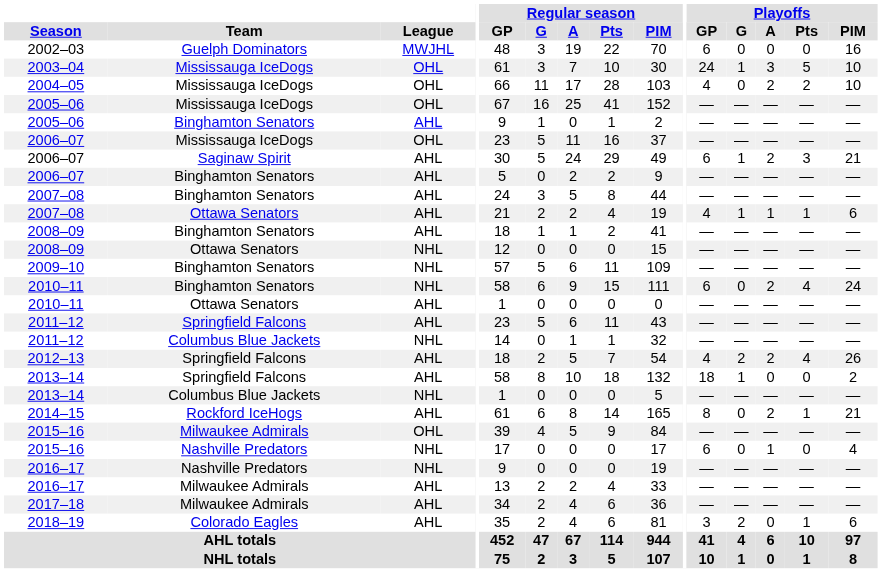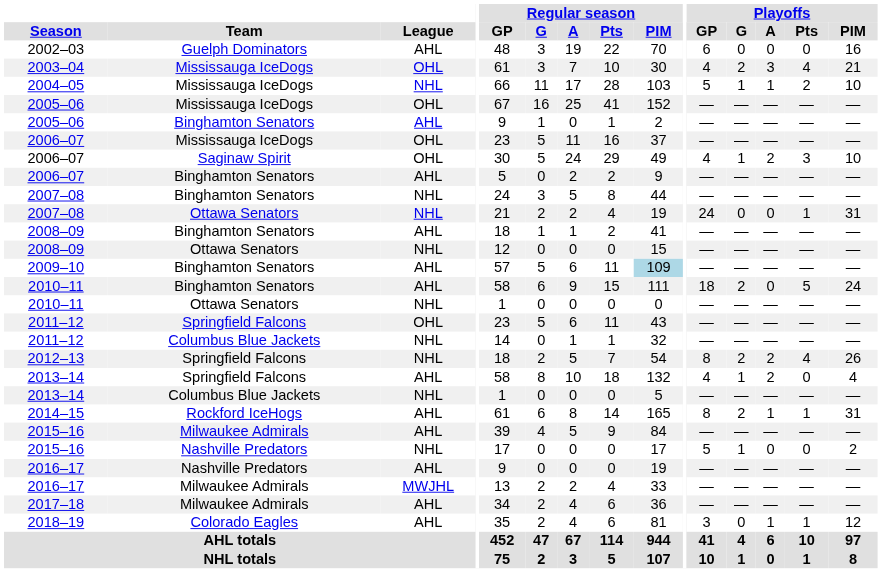2002–03 | League: MWJHL -> AHL
2003–04 | Playoffs / GP: 24 -> 4
2003–04 | Playoffs / G: 1 -> 2
2003–04 | Playoffs / Pts: 5 -> 4
2003–04 | Playoffs / PIM: 10 -> 21
2004–05 | League: OHL -> NHL
2004–05 | Playoffs / GP: 4 -> 5
2004–05 | Playoffs / G: 0 -> 1
2004–05 | Playoffs / A: 2 -> 1
2006–07 / Saginaw Spirit | League: AHL -> OHL
2006–07 / Saginaw Spirit | Playoffs / GP: 6 -> 4
2006–07 / Saginaw Spirit | Playoffs / PIM: 21 -> 10
2007–08 / Binghamton Senators | League: AHL -> NHL
2007–08 / Ottawa Senators | League: AHL -> NHL
2007–08 / Ottawa Senators | Playoffs / GP: 4 -> 24
2007–08 / Ottawa Senators | Playoffs / G: 1 -> 0
2007–08 / Ottawa Senators | Playoffs / A: 1 -> 0
2007–08 / Ottawa Senators | Playoffs / PIM: 6 -> 31
2009–10 | League: NHL -> AHL
2009–10 | Regular season / PIM: no background -> lightblue background
2010–11 / Binghamton Senators | League: NHL -> AHL
2010–11 / Binghamton Senators | Playoffs / GP: 6 -> 18
2010–11 / Binghamton Senators | Playoffs / G: 0 -> 2
2010–11 / Binghamton Senators | Playoffs / A: 2 -> 0
2010–11 / Binghamton Senators | Playoffs / Pts: 4 -> 5
2010–11 / Ottawa Senators | League: AHL -> NHL
2011–12 / Springfield Falcons | League: AHL -> OHL
2012–13 | League: AHL -> NHL
2012–13 | Playoffs / GP: 4 -> 8
2013–14 / Springfield Falcons | Playoffs / GP: 18 -> 4
2013–14 / Springfield Falcons | Playoffs / A: 0 -> 2
2013–14 / Springfield Falcons | Playoffs / PIM: 2 -> 4
2014–15 | Playoffs / G: 0 -> 2
2014–15 | Playoffs / A: 2 -> 1
2014–15 | Playoffs / PIM: 21 -> 31
2015–16 / Milwaukee Admirals | League: OHL -> AHL
2015–16 / Nashville Predators | Playoffs / GP: 6 -> 5
2015–16 / Nashville Predators | Playoffs / G: 0 -> 1
2015–16 / Nashville Predators | Playoffs / A: 1 -> 0
2015–16 / Nashville Predators | Playoffs / PIM: 4 -> 2
2016–17 / Nashville Predators | League: NHL -> AHL
2016–17 / Milwaukee Admirals | League: AHL -> MWJHL
2018–19 | Playoffs / G: 2 -> 0
2018–19 | Playoffs / A: 0 -> 1
2018–19 | Playoffs / PIM: 6 -> 12
